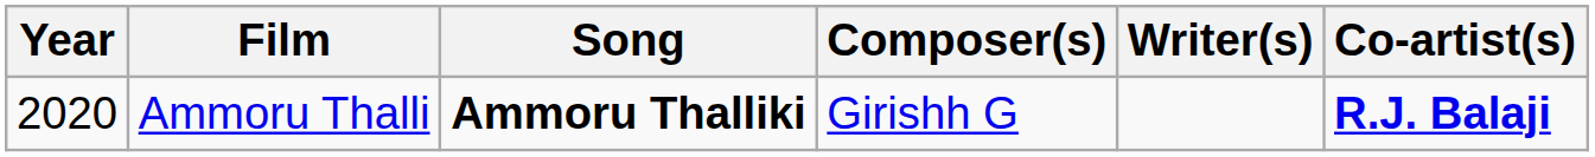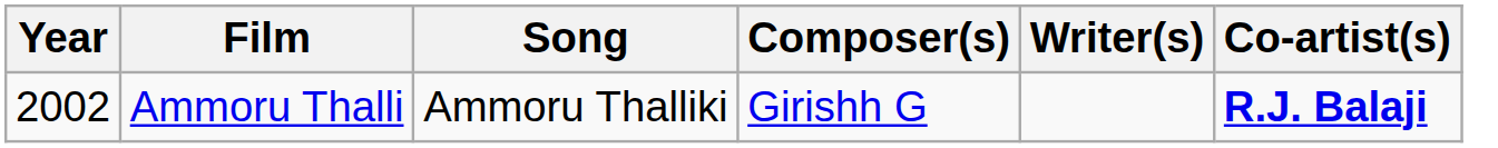Ammoru Thalli | Year: 2020 -> 2002
Ammoru Thalli | Song: bold -> normal
